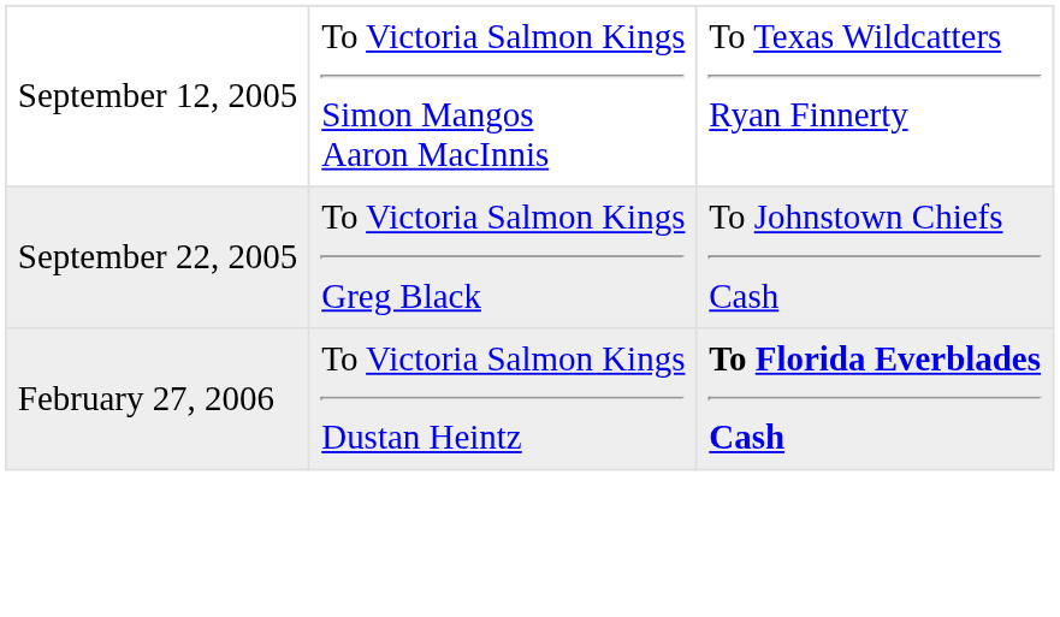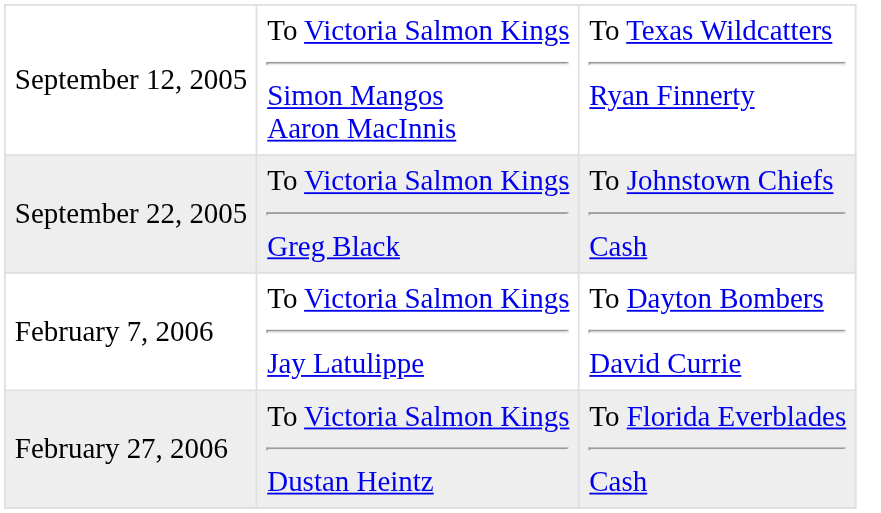+ row: February 7, 2006 | To Victoria Salmon Kings Jay Latulippe | To Dayton Bombers David Currie
February 27, 2006 | column 3: bold -> normal
